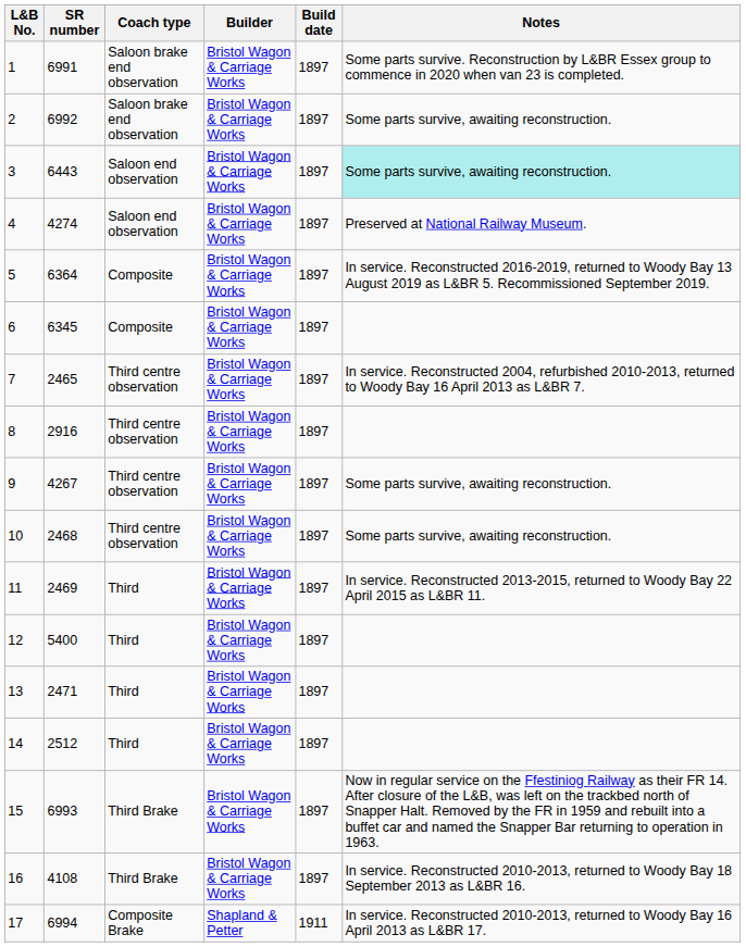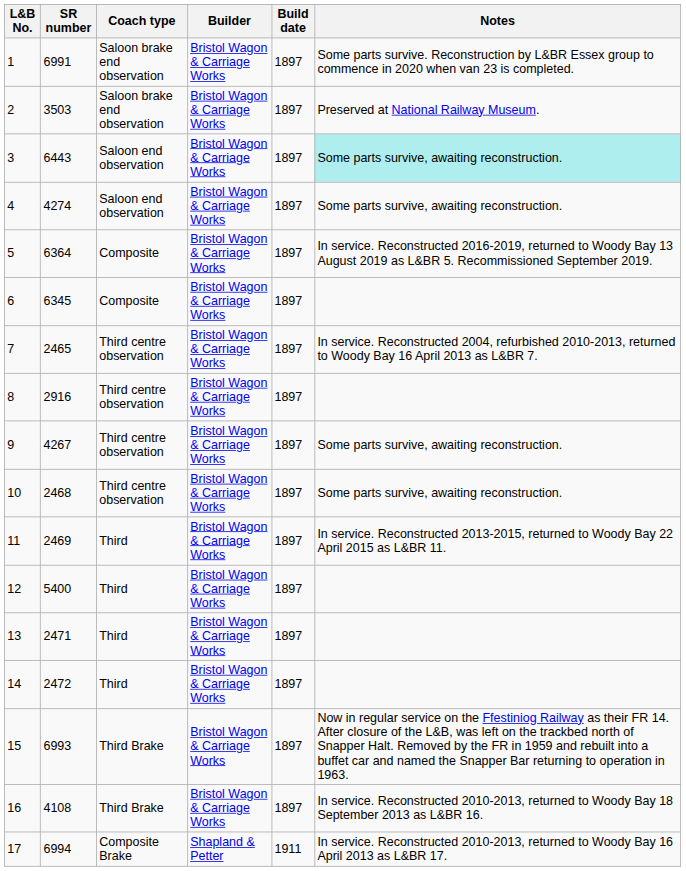2 | SR number: 6992 -> 3503
2 | Notes: Some parts survive, awaiting reconstruction. -> Preserved at National Railway Museum.
4 | Notes: Preserved at National Railway Museum. -> Some parts survive, awaiting reconstruction.
14 | SR number: 2512 -> 2472
